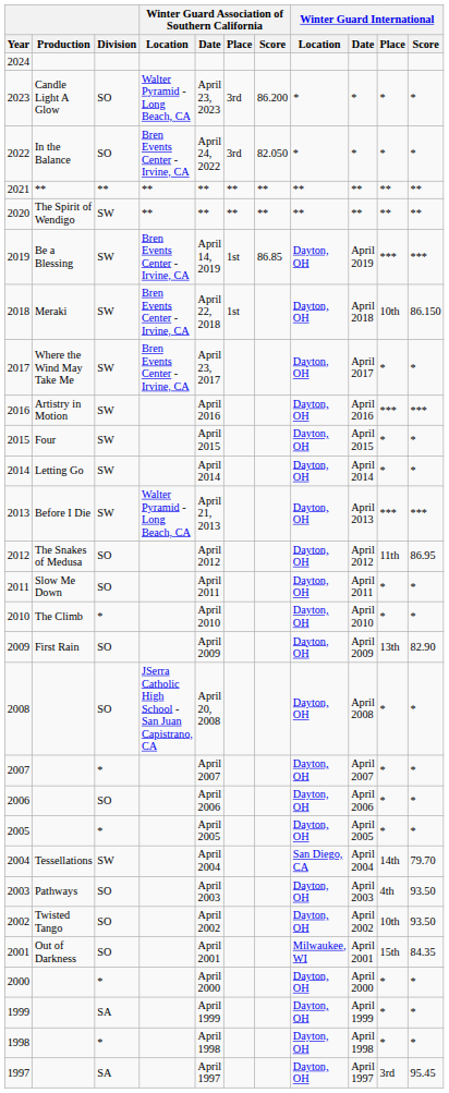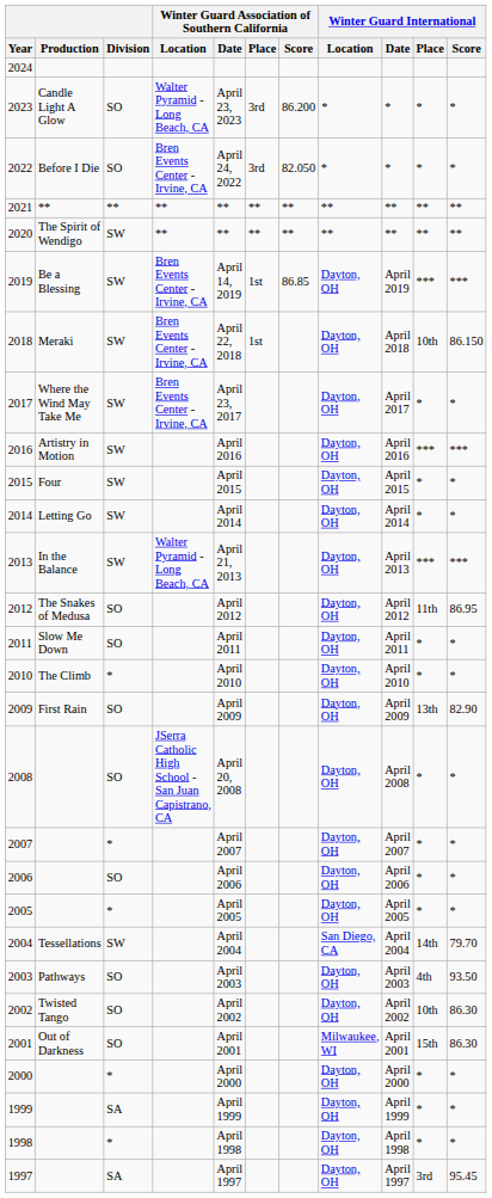2022 | Production: In the Balance -> Before I Die
2013 | Production: Before I Die -> In the Balance
2002 | Winter Guard International / Score: 93.50 -> 86.30
2001 | Winter Guard International / Score: 84.35 -> 86.30
